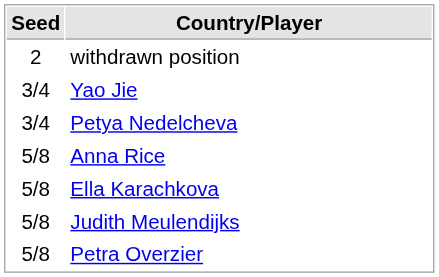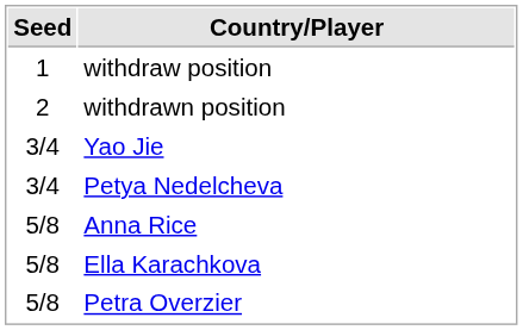+ row: 1 | withdraw position
- row: 5/8 | Judith Meulendijks
